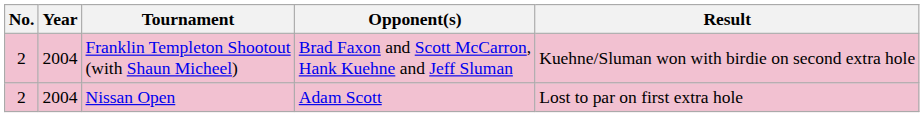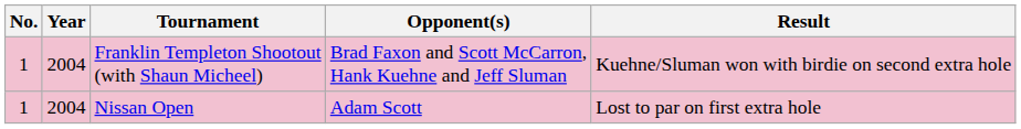Franklin Templeton Shootout (with Shaun Micheel) | No.: 2 -> 1
Nissan Open | No.: 2 -> 1
